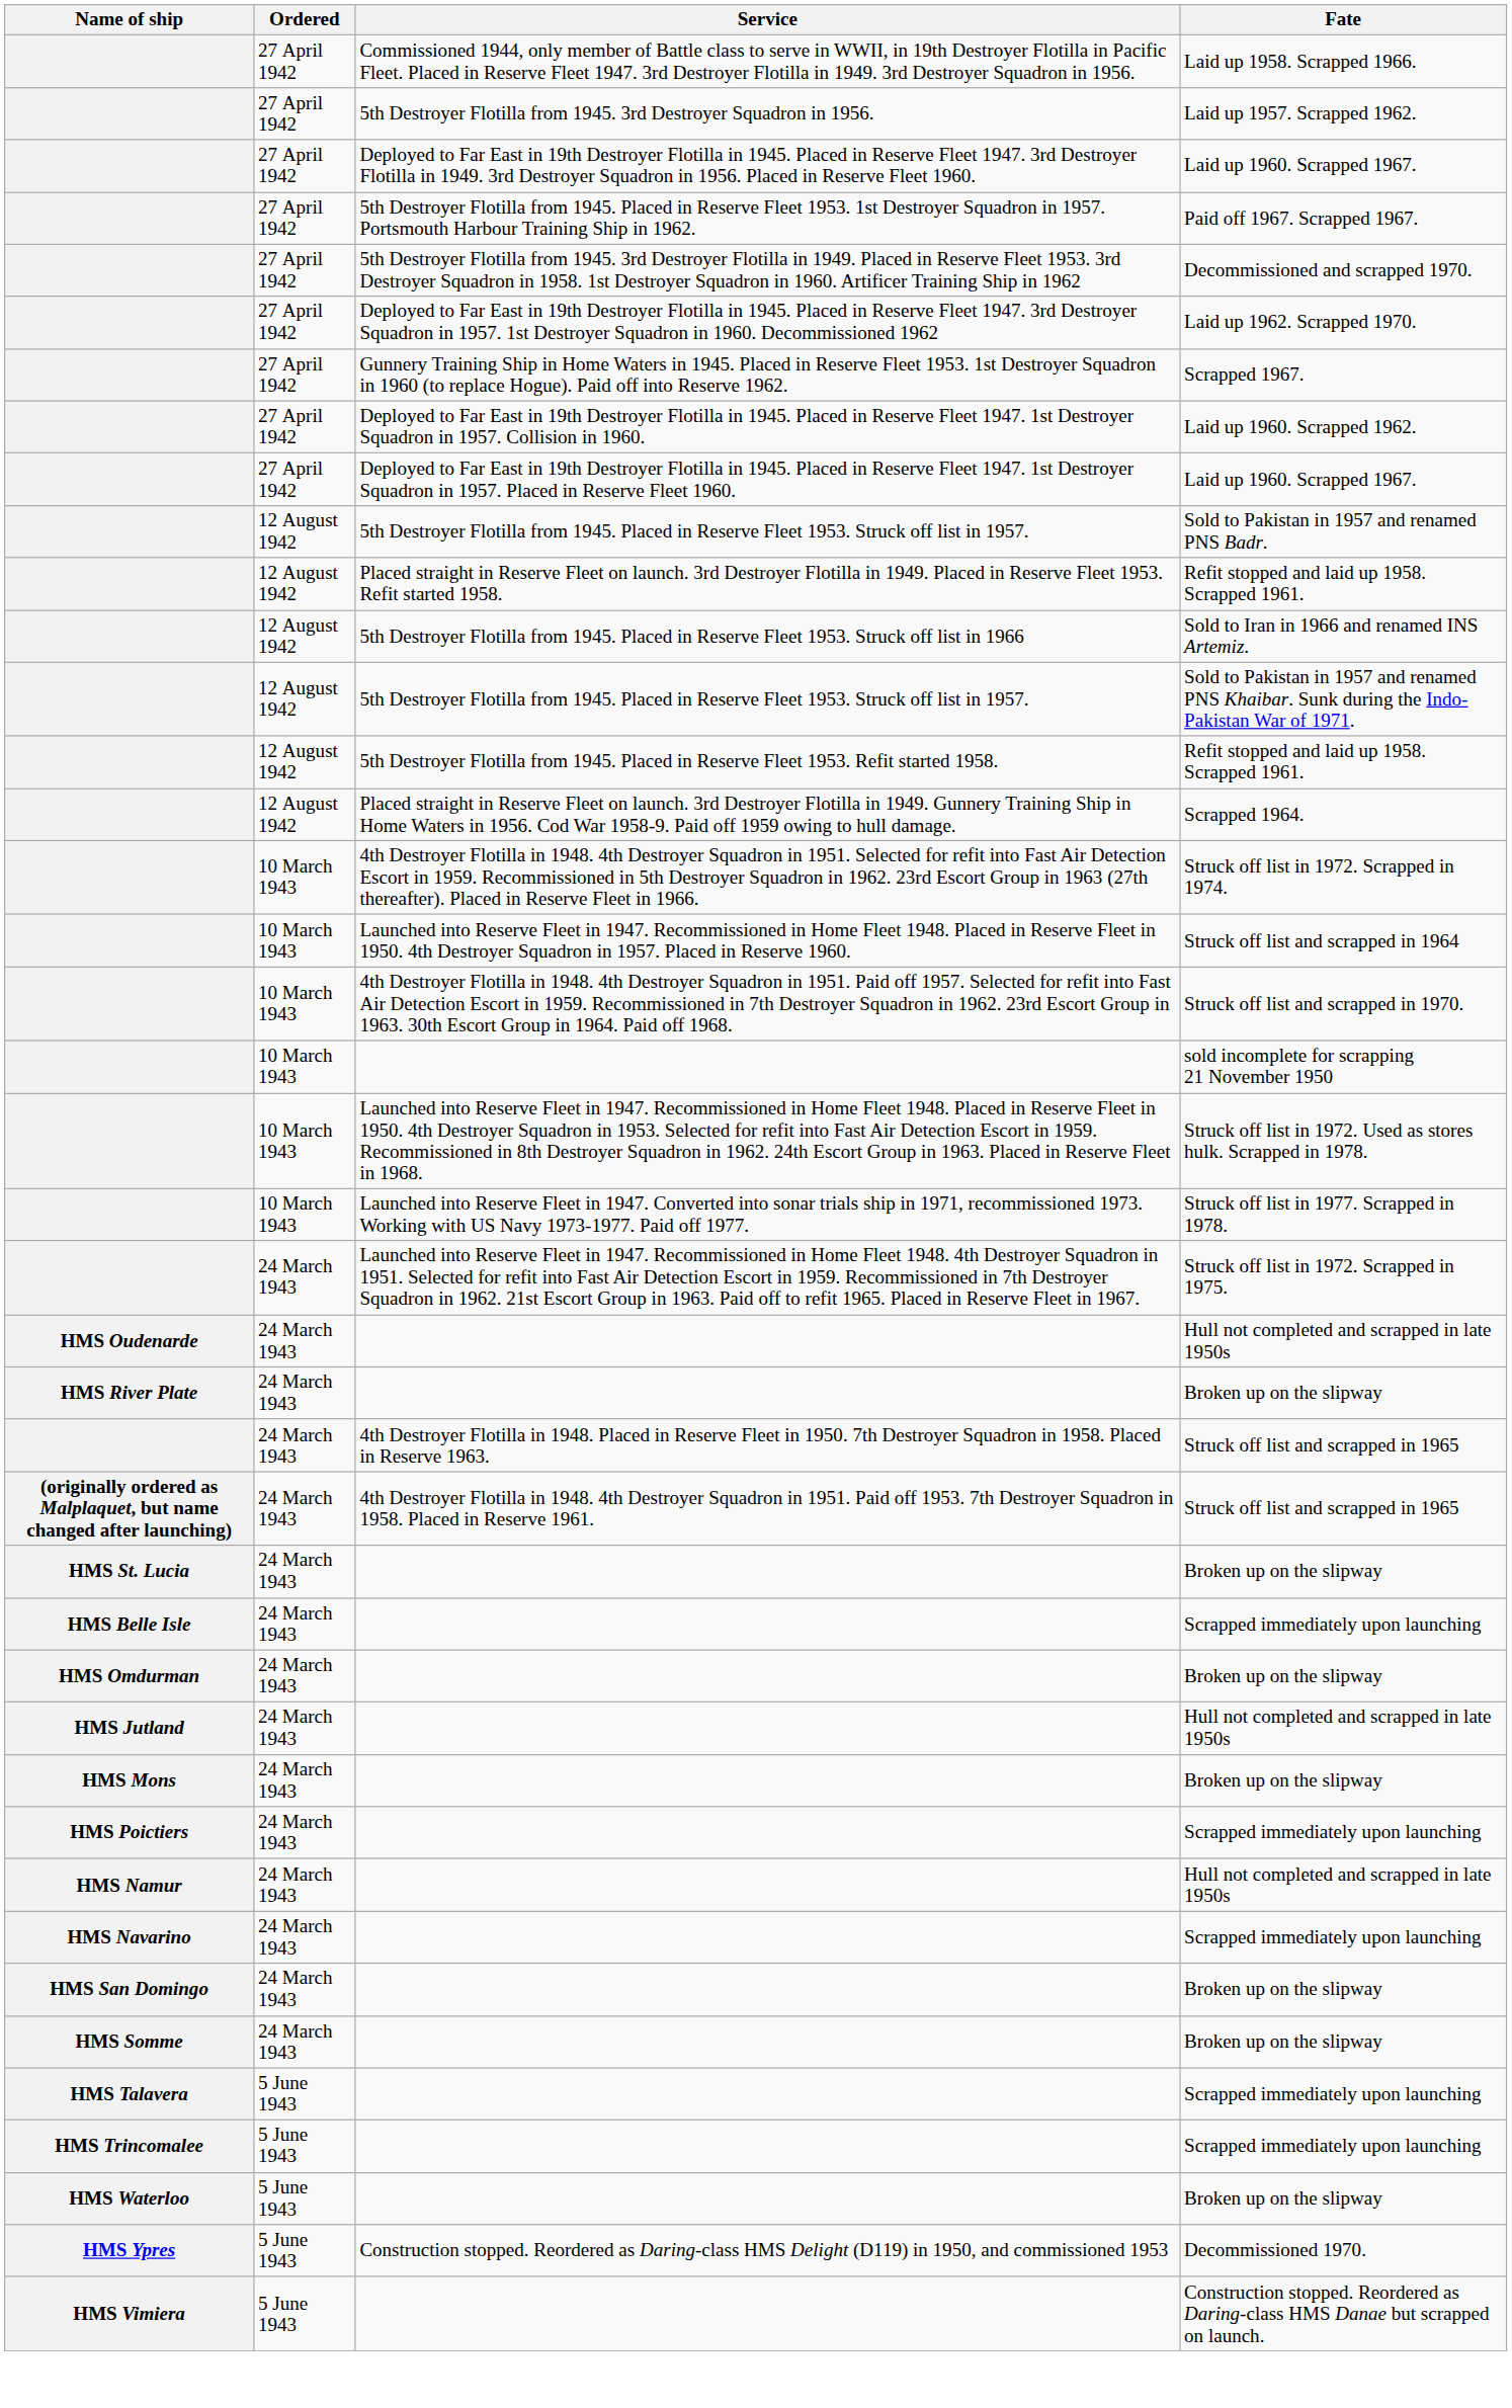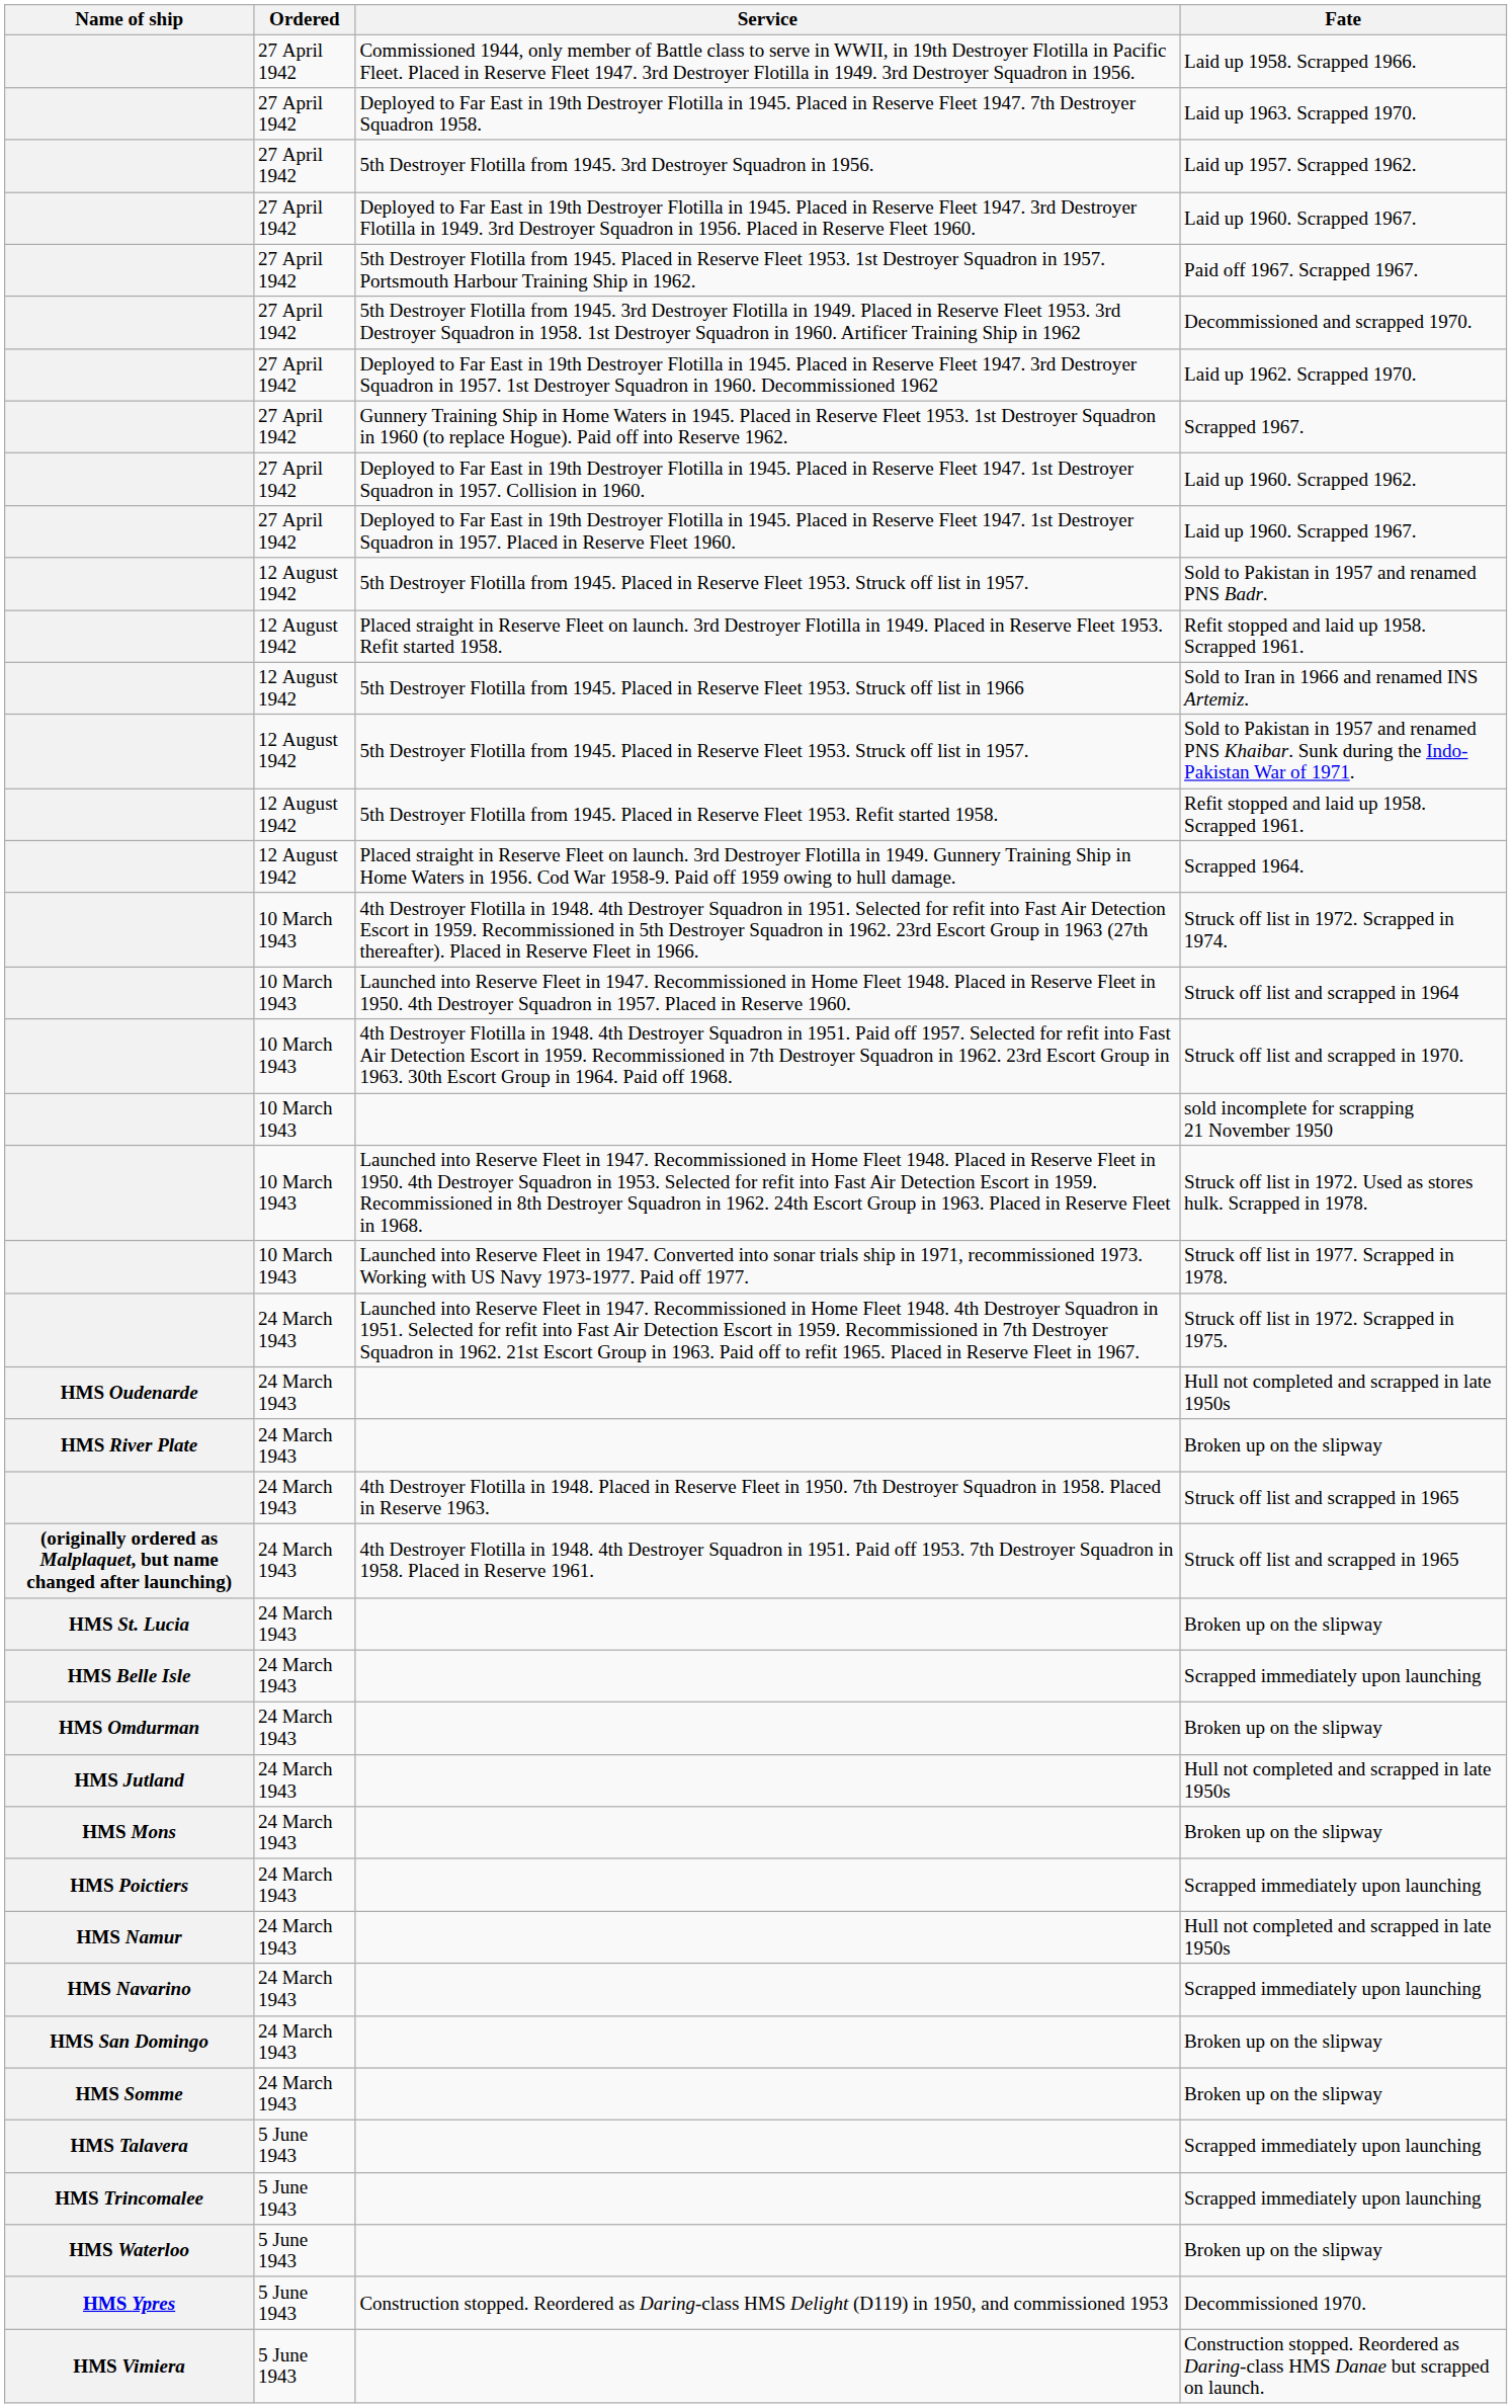+ row: 27 April 1942 | Deployed to Far East in 19th Destroyer Flotilla in 1945. Placed in Reserve Fleet 1947. 7th Destroyer Squadron 1958. | Laid up 1963. Scrapped 1970.
